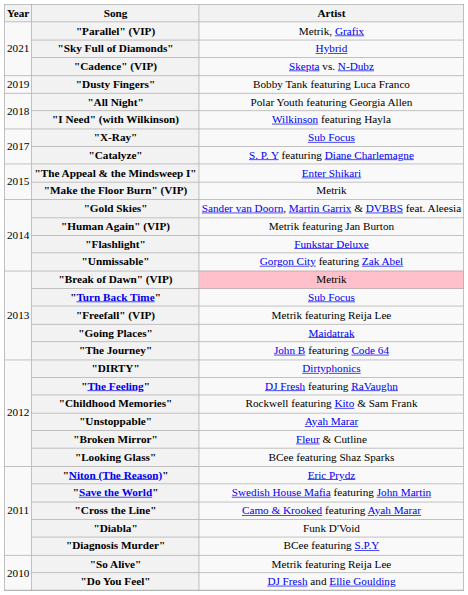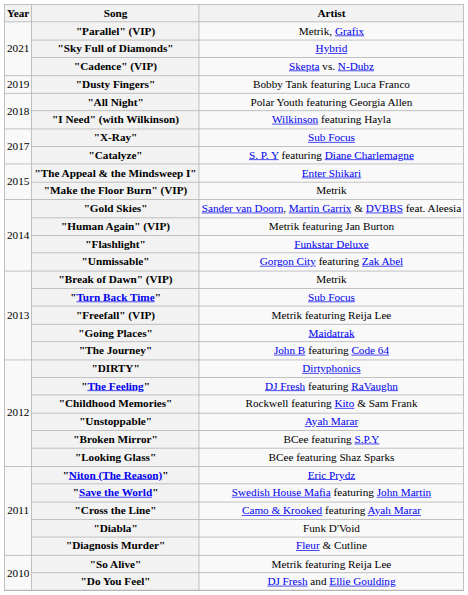"Break of Dawn" (VIP) | Artist: pink background -> no background
"Broken Mirror" | Artist: Fleur & Cutline -> BCee featuring S.P.Y
"Diagnosis Murder" | Artist: BCee featuring S.P.Y -> Fleur & Cutline
